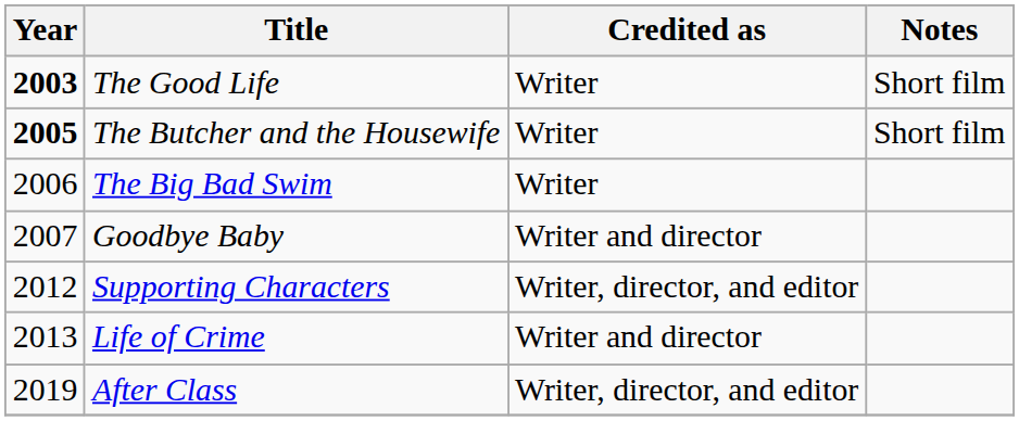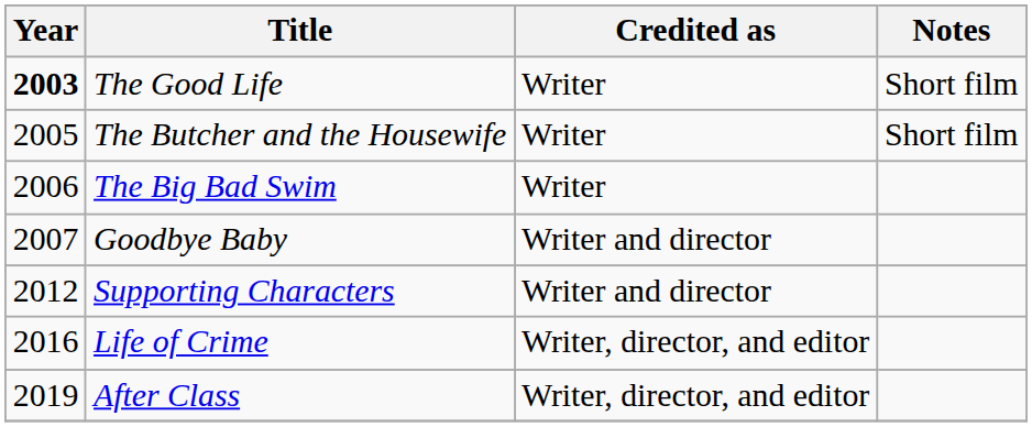The Butcher and the Housewife | Year: bold -> normal
Supporting Characters | Credited as: Writer, director, and editor -> Writer and director
Life of Crime | Year: 2013 -> 2016
Life of Crime | Credited as: Writer and director -> Writer, director, and editor
